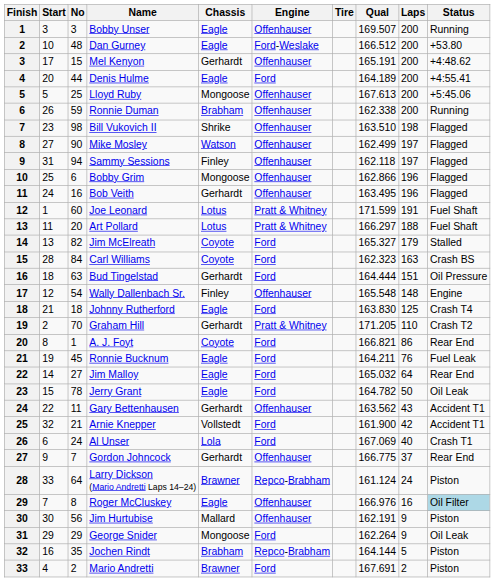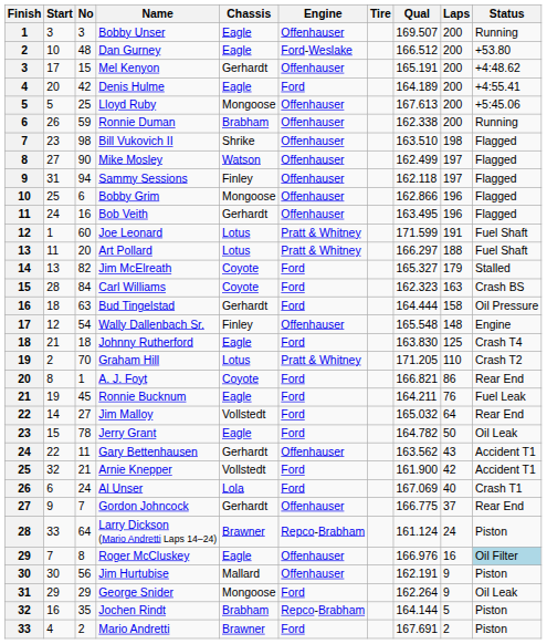Denis Hulme | No: 44 -> 42
Bud Tingelstad | Laps: 151 -> 158
Graham Hill | Chassis: Gerhardt -> Lotus
Jim Malloy | Chassis: Eagle -> Vollstedt
